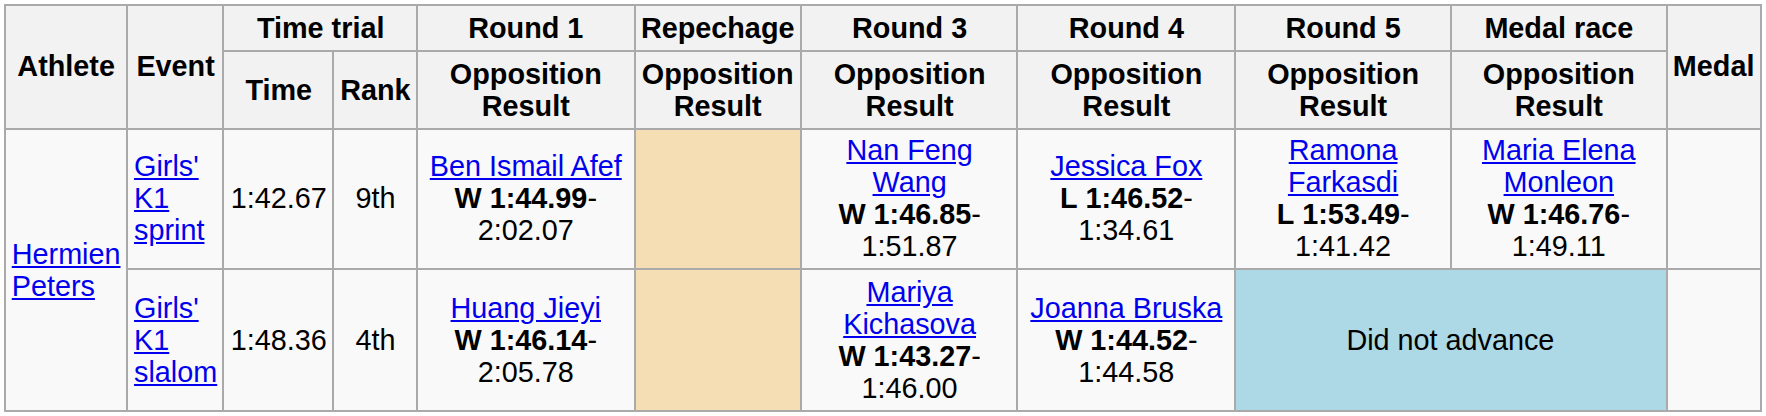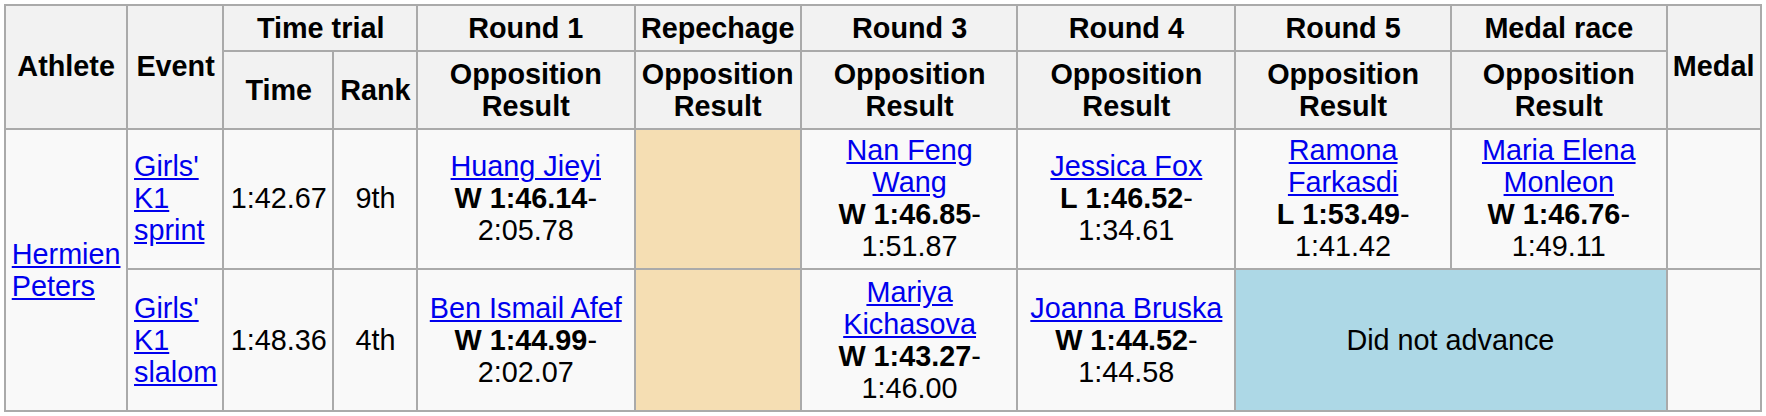Girls' K1 sprint | Round 1 / Opposition Result: Ben Ismail Afef W 1:44.99-2:02.07 -> Huang Jieyi W 1:46.14-2:05.78
Girls' K1 slalom | Round 1 / Opposition Result: Huang Jieyi W 1:46.14-2:05.78 -> Ben Ismail Afef W 1:44.99-2:02.07
